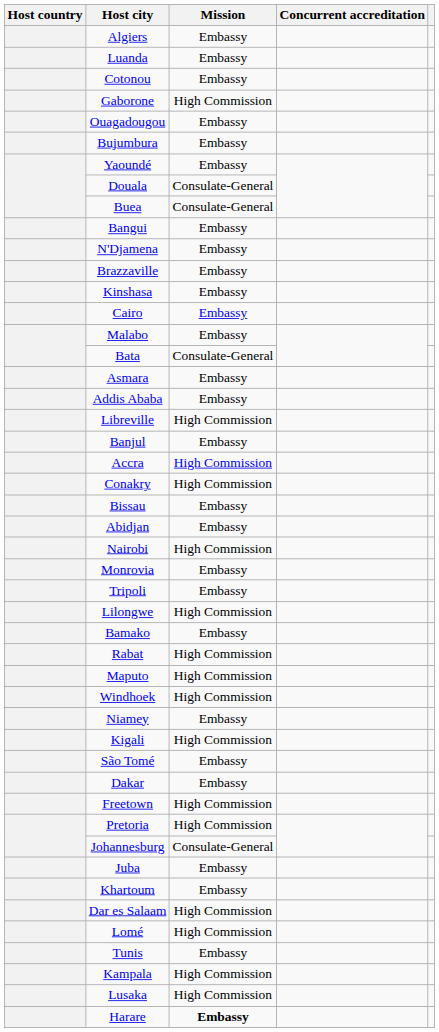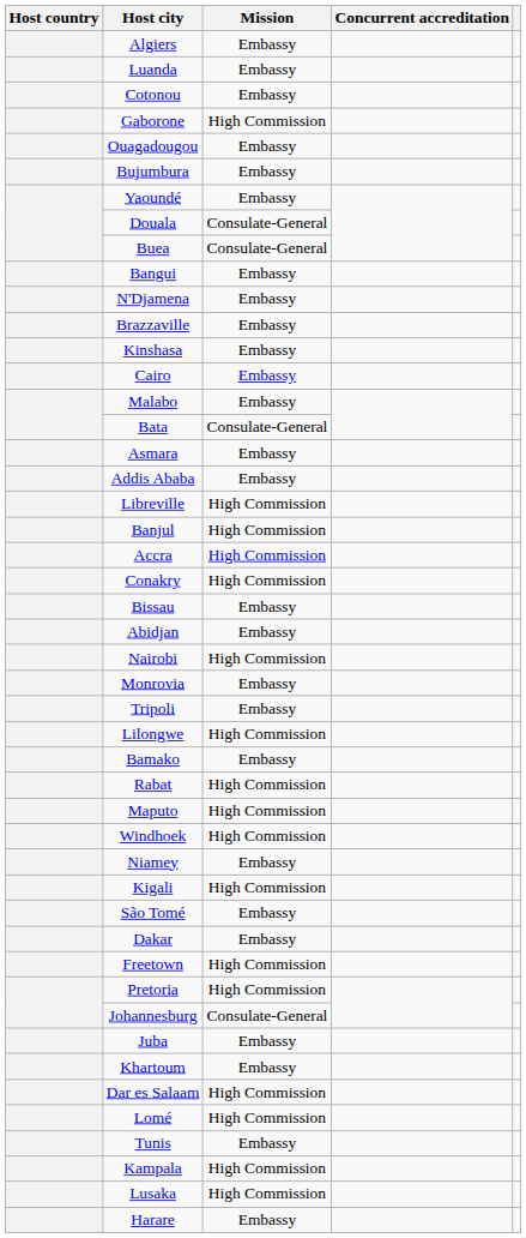Banjul | Mission: Embassy -> High Commission
Harare | Mission: bold -> normal
